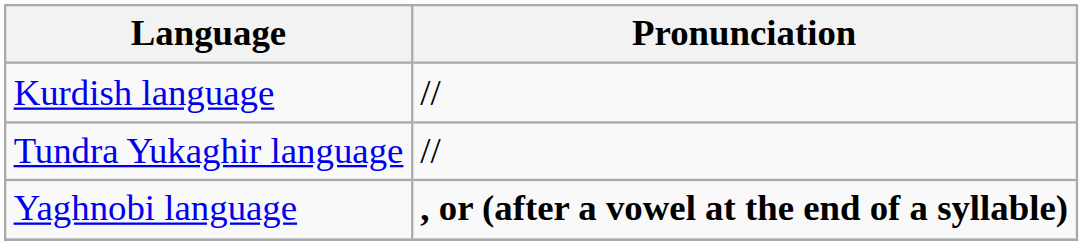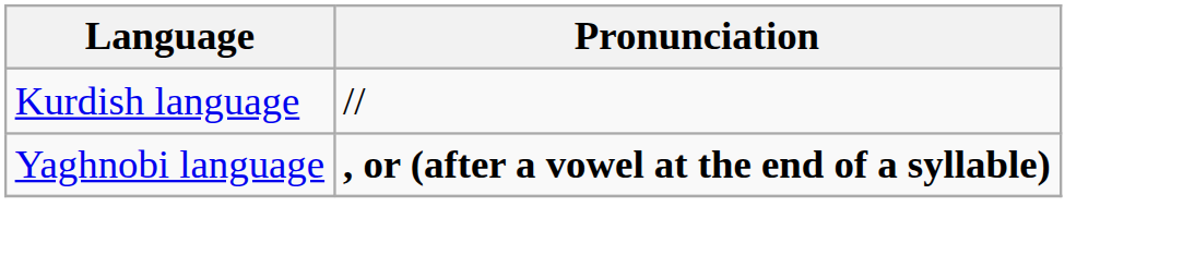- row: Tundra Yukaghir language | //
